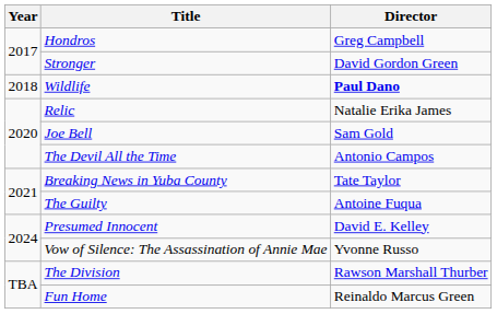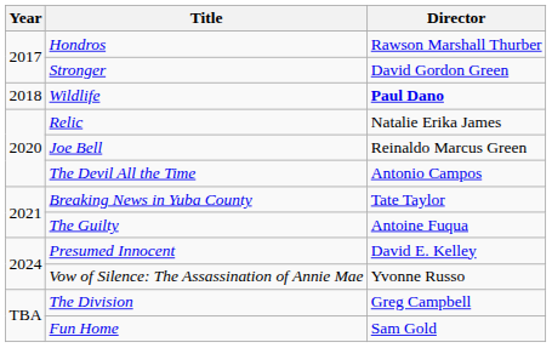Hondros | Director: Greg Campbell -> Rawson Marshall Thurber
Joe Bell | Director: Sam Gold -> Reinaldo Marcus Green
The Division | Director: Rawson Marshall Thurber -> Greg Campbell
Fun Home | Director: Reinaldo Marcus Green -> Sam Gold
